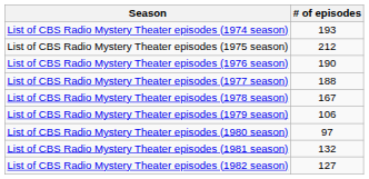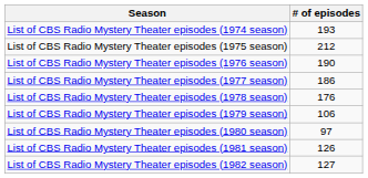List of CBS Radio Mystery Theater episodes (1977 season) | # of episodes: 188 -> 186
List of CBS Radio Mystery Theater episodes (1978 season) | # of episodes: 167 -> 176
List of CBS Radio Mystery Theater episodes (1981 season) | # of episodes: 132 -> 126
